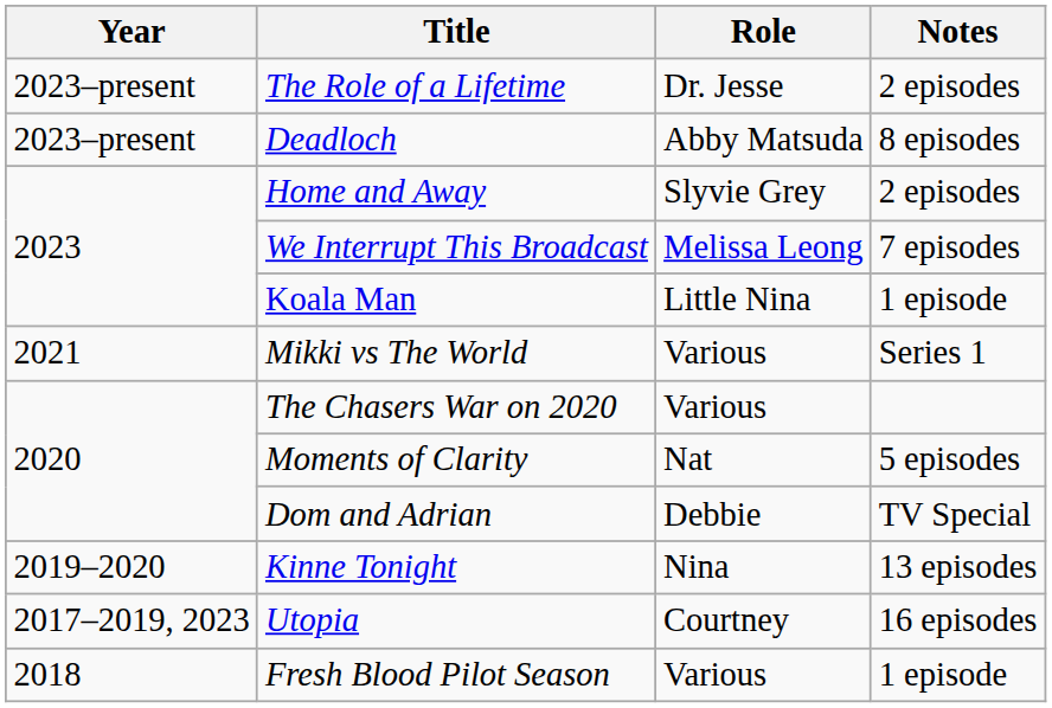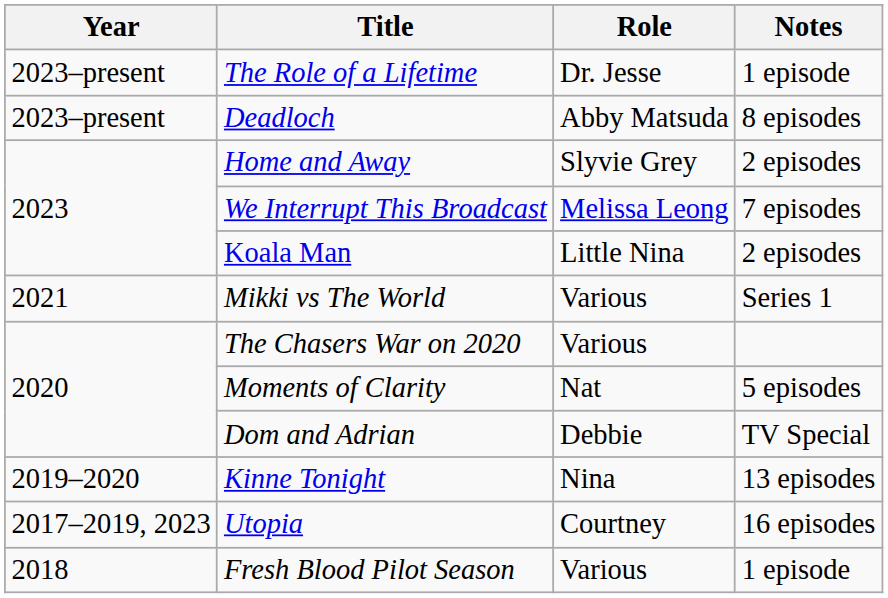The Role of a Lifetime | Notes: 2 episodes -> 1 episode
Koala Man | Notes: 1 episode -> 2 episodes
